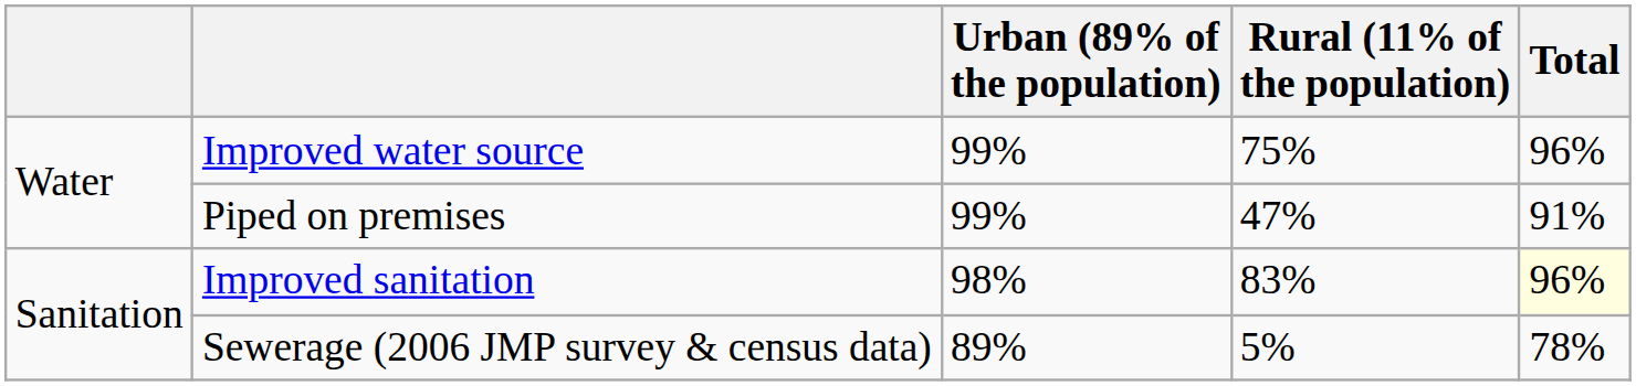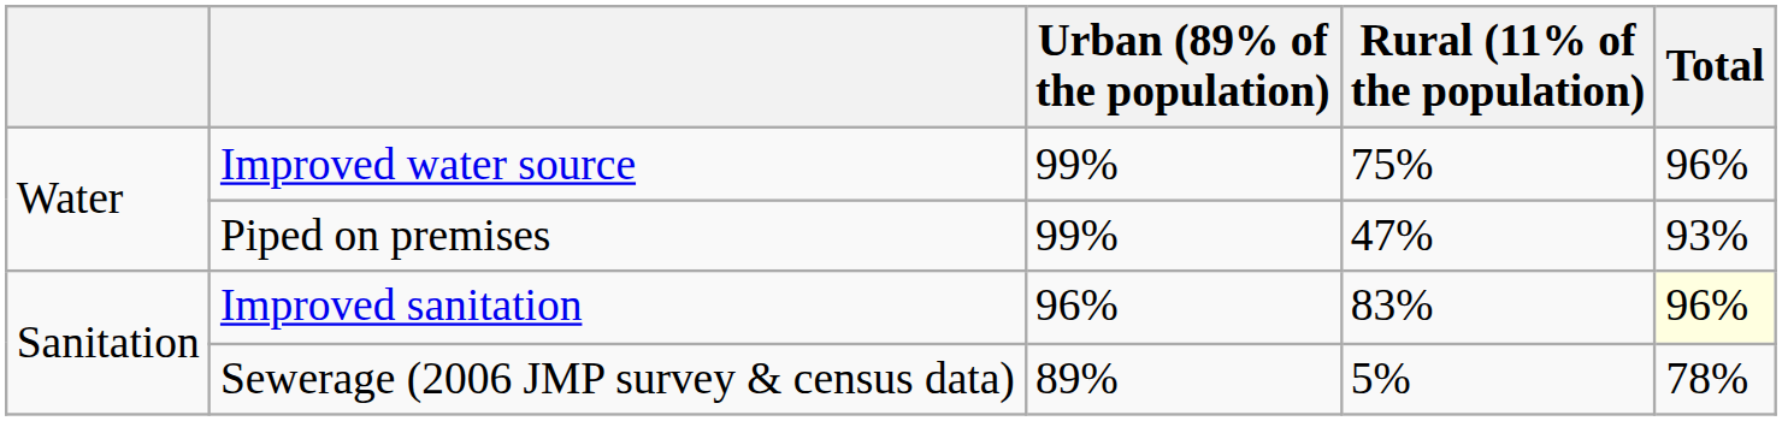Piped on premises | Total: 91% -> 93%
Improved sanitation | Urban (89% of the population): 98% -> 96%
